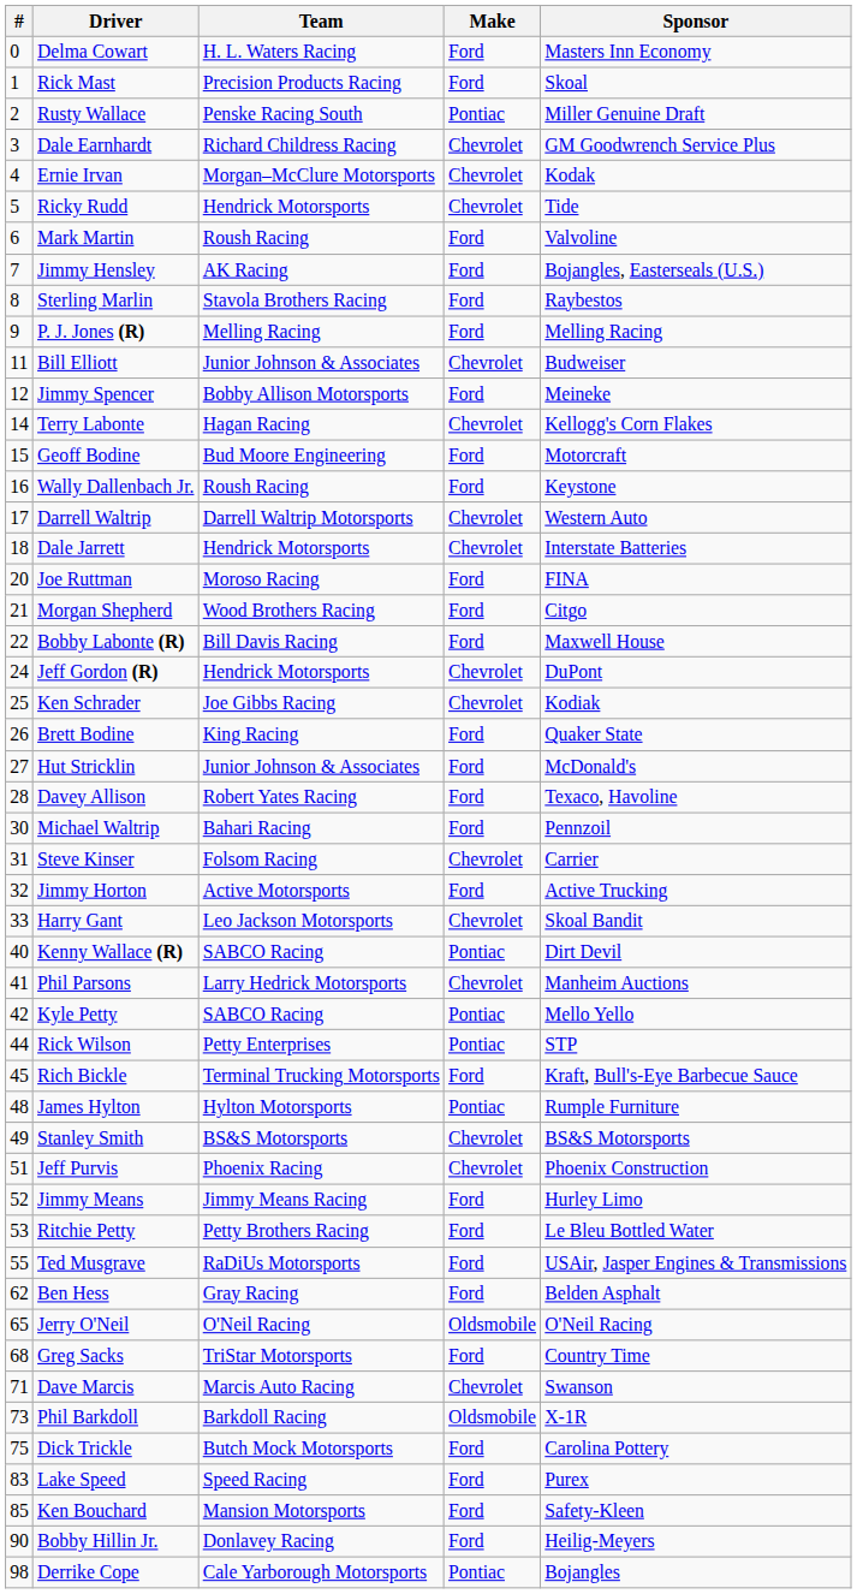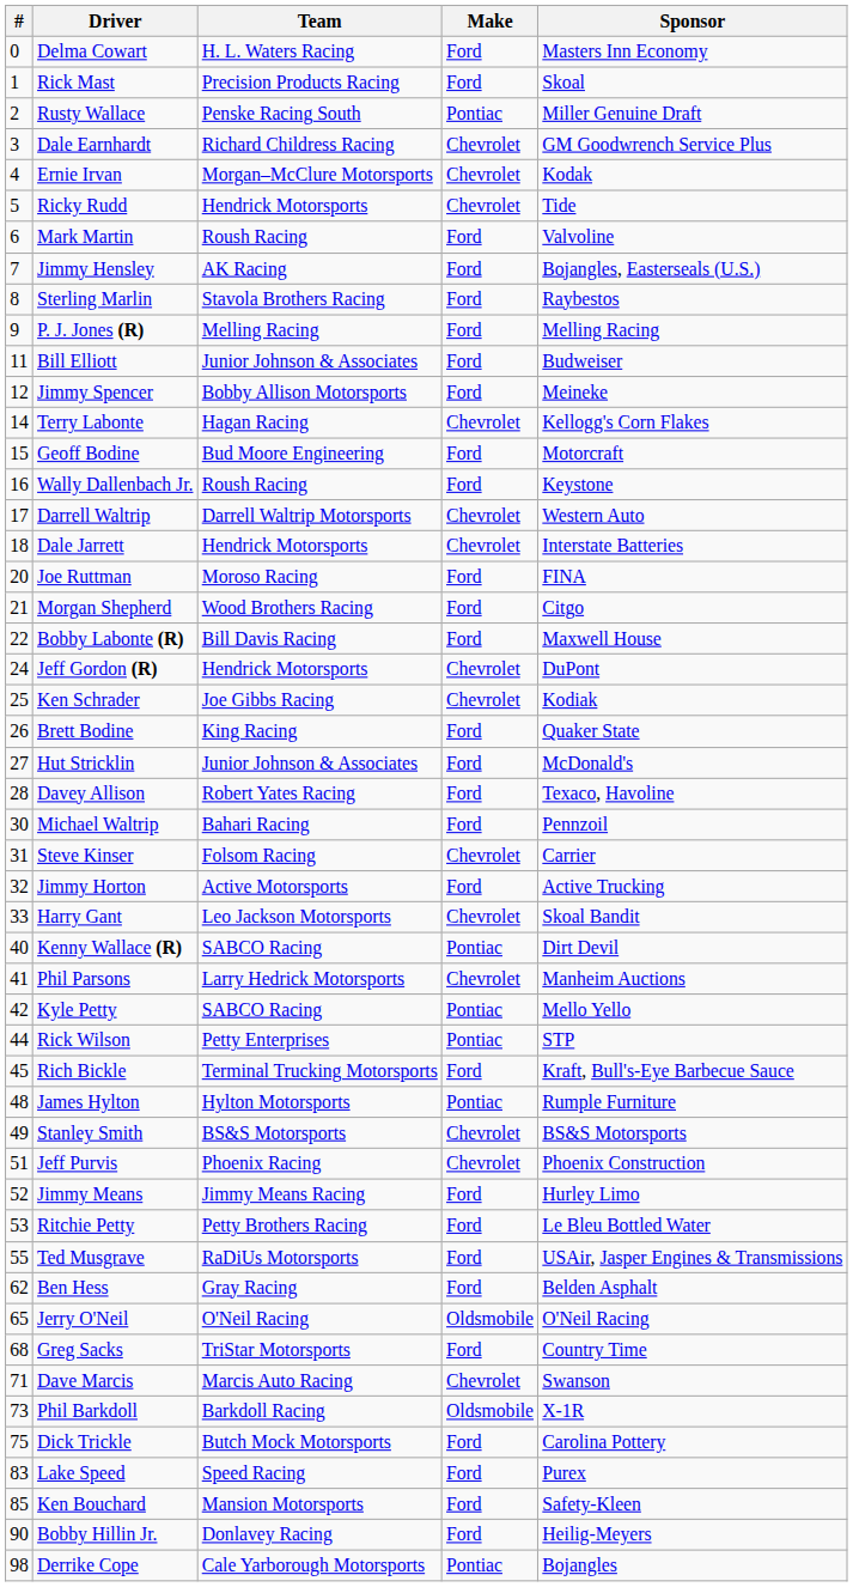Bill Elliott | Make: Chevrolet -> Ford
